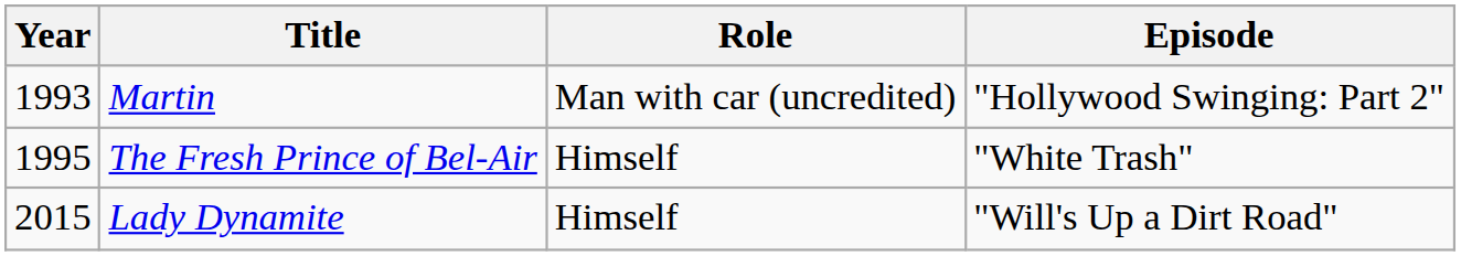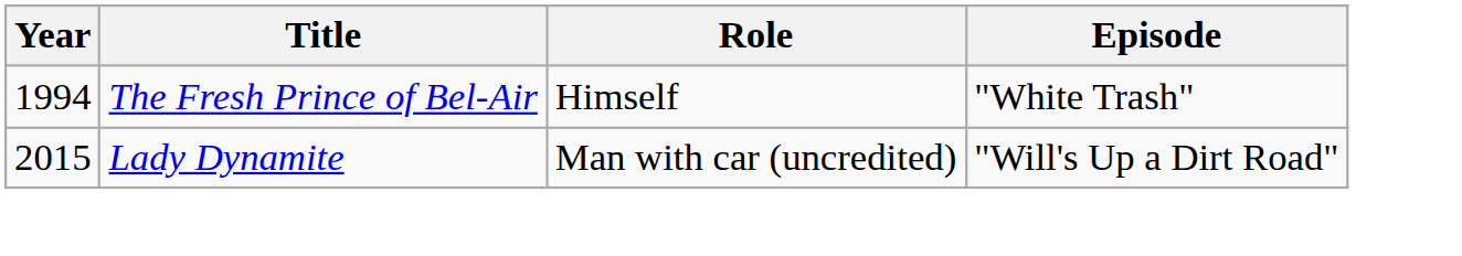- row: 1993 | Martin | Man with car (uncredited) | "Hollywood Swinging: Part 2"
The Fresh Prince of Bel-Air | Year: 1995 -> 1994
Lady Dynamite | Role: Himself -> Man with car (uncredited)
